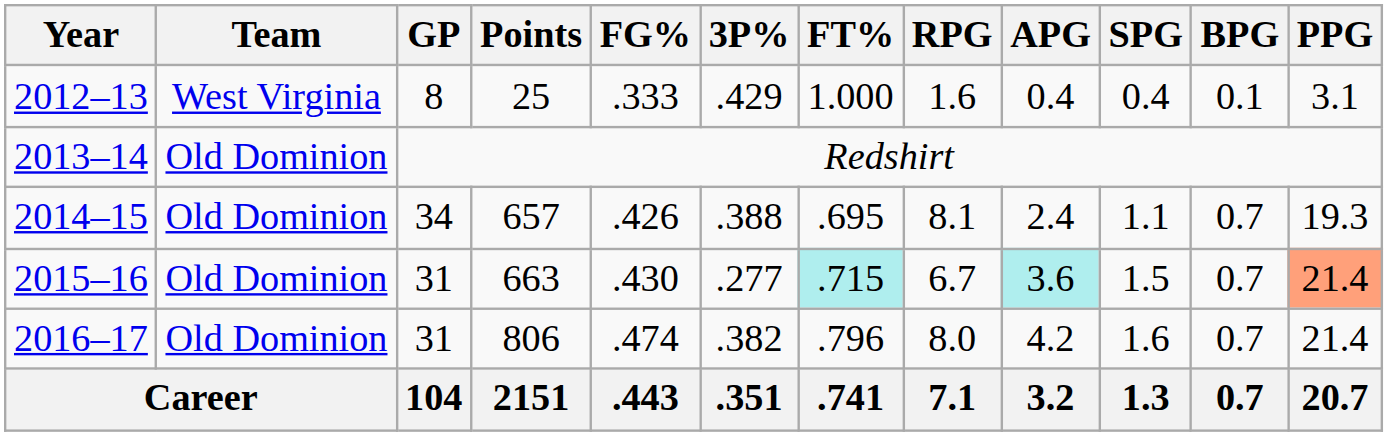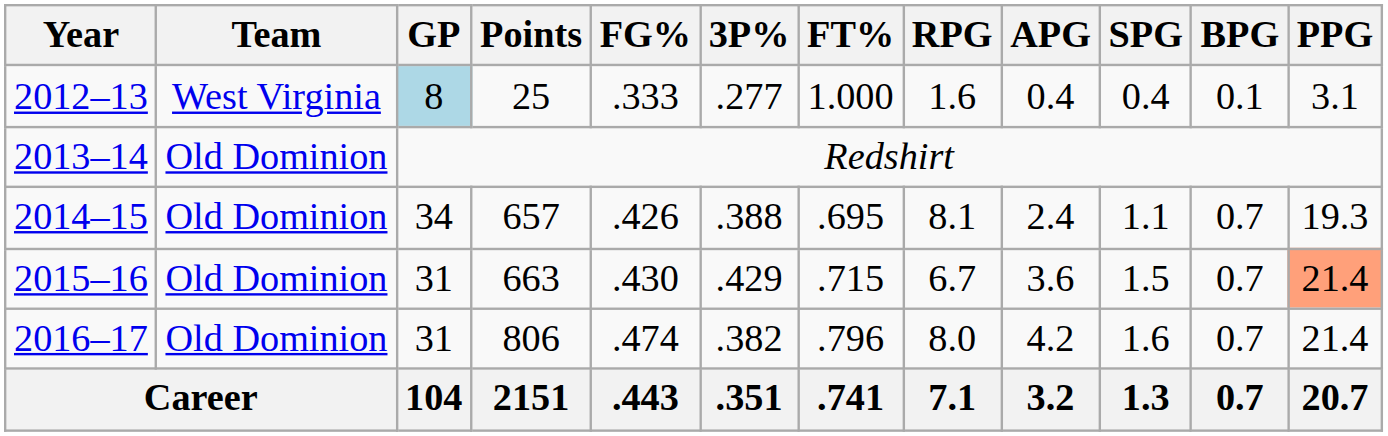2012–13 | GP: no background -> lightblue background
2012–13 | 3P%: .429 -> .277
2015–16 | 3P%: .277 -> .429
2015–16 | FT%: paleturquoise background -> no background
2015–16 | APG: paleturquoise background -> no background
